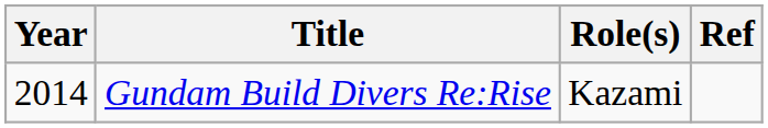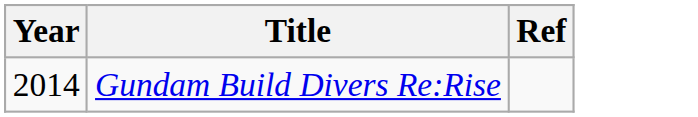- column: Role(s) | Kazami
